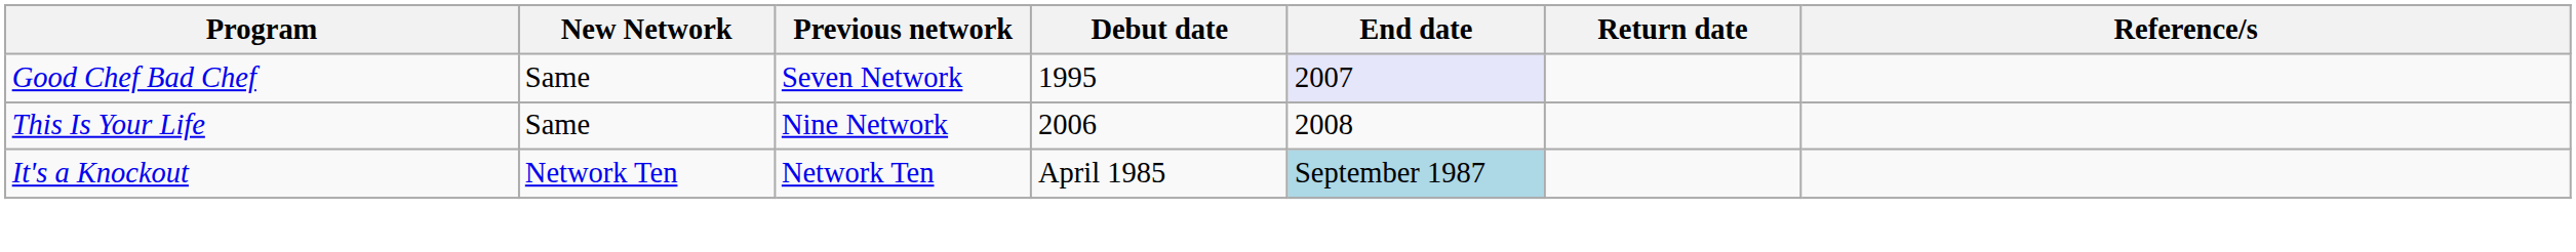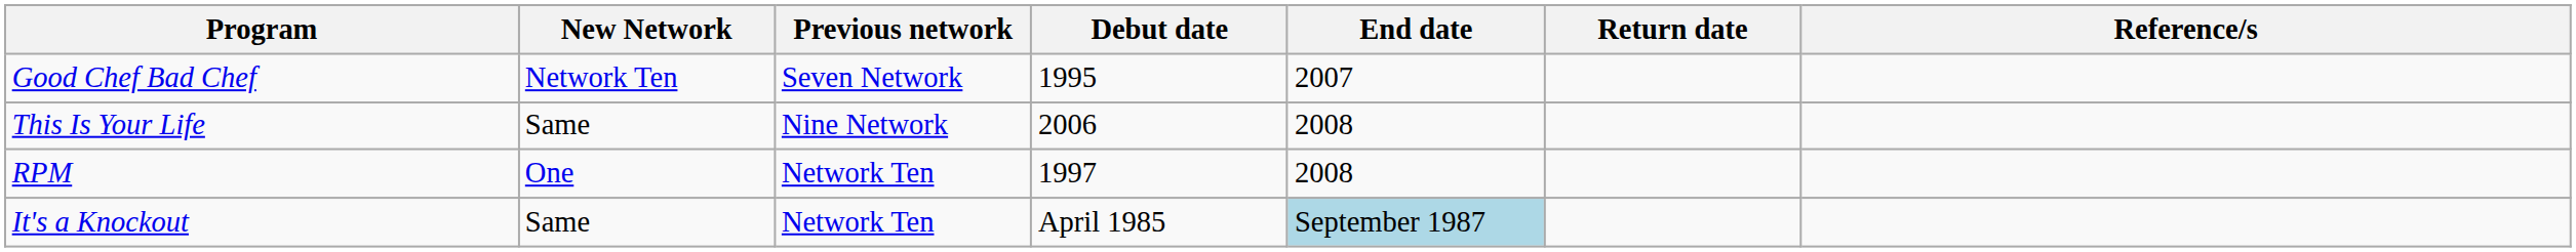Good Chef Bad Chef | New Network: Same -> Network Ten
Good Chef Bad Chef | End date: lavender background -> no background
+ row: RPM | One | Network Ten | 1997 | 2008
It's a Knockout | New Network: Network Ten -> Same
